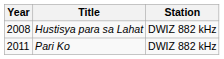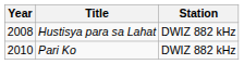Pari Ko | Year: 2011 -> 2010
